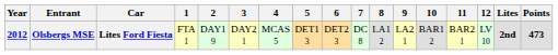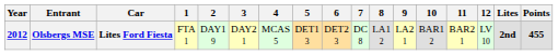Olsbergs MSE | Points: 473 -> 455
